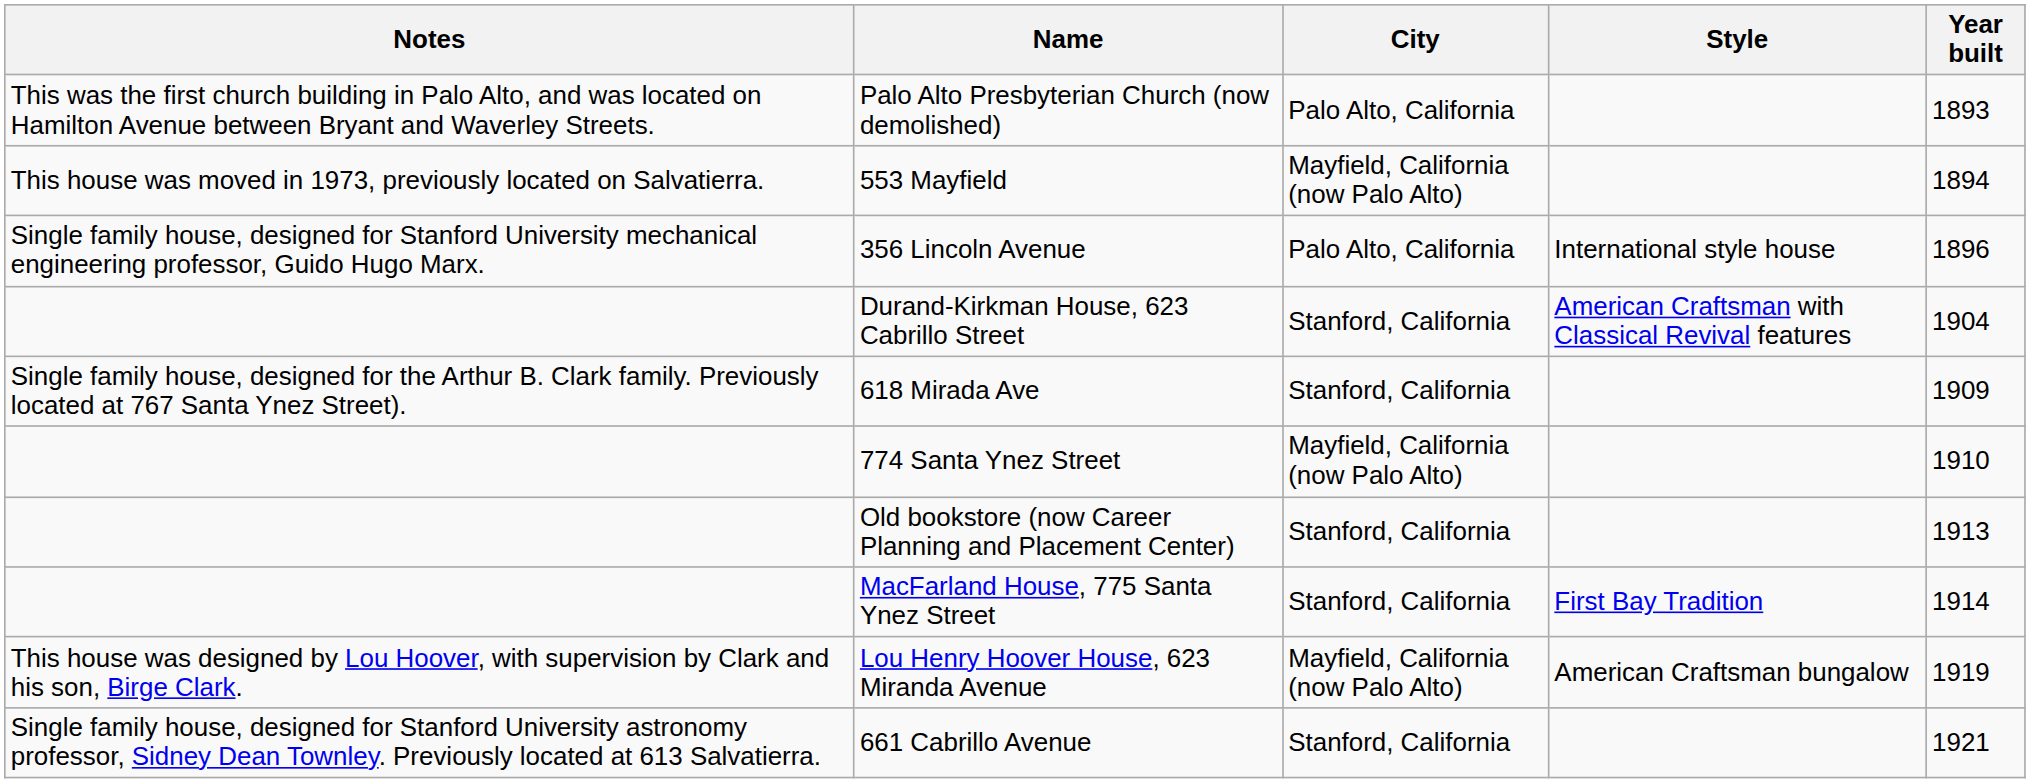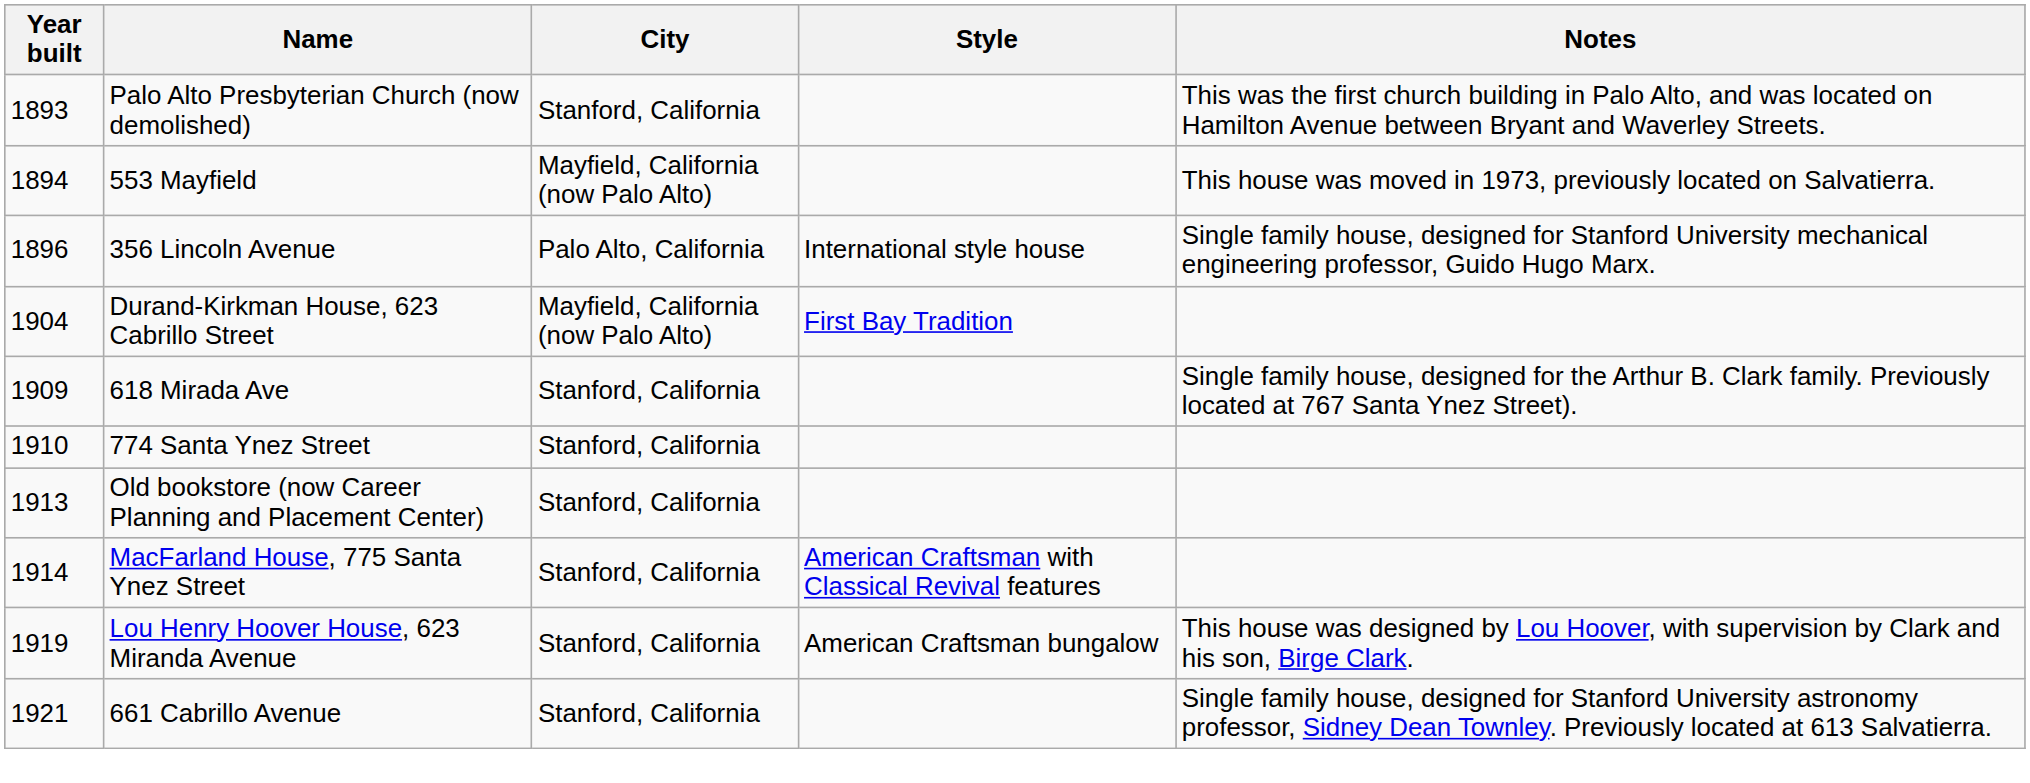columns swapped: Year built <-> Notes
Palo Alto Presbyterian Church (now demolished) | City: Palo Alto, California -> Stanford, California
Durand-Kirkman House, 623 Cabrillo Street | City: Stanford, California -> Mayfield, California (now Palo Alto)
Durand-Kirkman House, 623 Cabrillo Street | Style: American Craftsman with Classical Revival features -> First Bay Tradition
774 Santa Ynez Street | City: Mayfield, California (now Palo Alto) -> Stanford, California
MacFarland House, 775 Santa Ynez Street | Style: First Bay Tradition -> American Craftsman with Classical Revival features
Lou Henry Hoover House, 623 Miranda Avenue | City: Mayfield, California (now Palo Alto) -> Stanford, California
